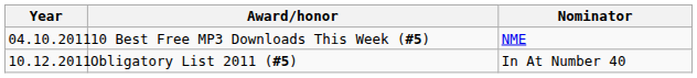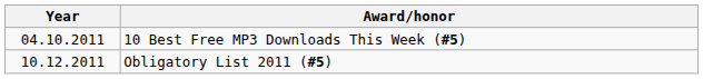- column: Nominator | NME | In At Number 40
